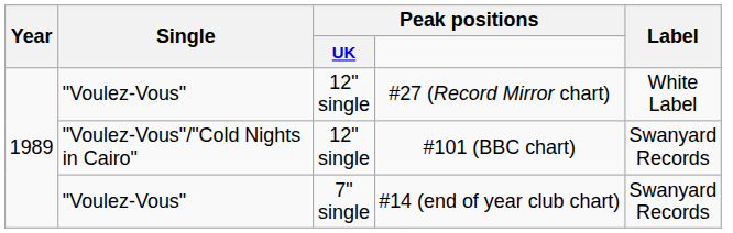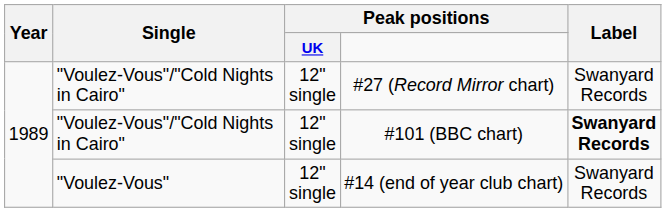#27 (Record Mirror chart) | Single: "Voulez-Vous" -> "Voulez-Vous"/"Cold Nights in Cairo"
#27 (Record Mirror chart) | Label: White Label -> Swanyard Records
#101 (BBC chart) | Label: normal -> bold
#14 (end of year club chart) | Peak positions / UK: 7" single -> 12" single
